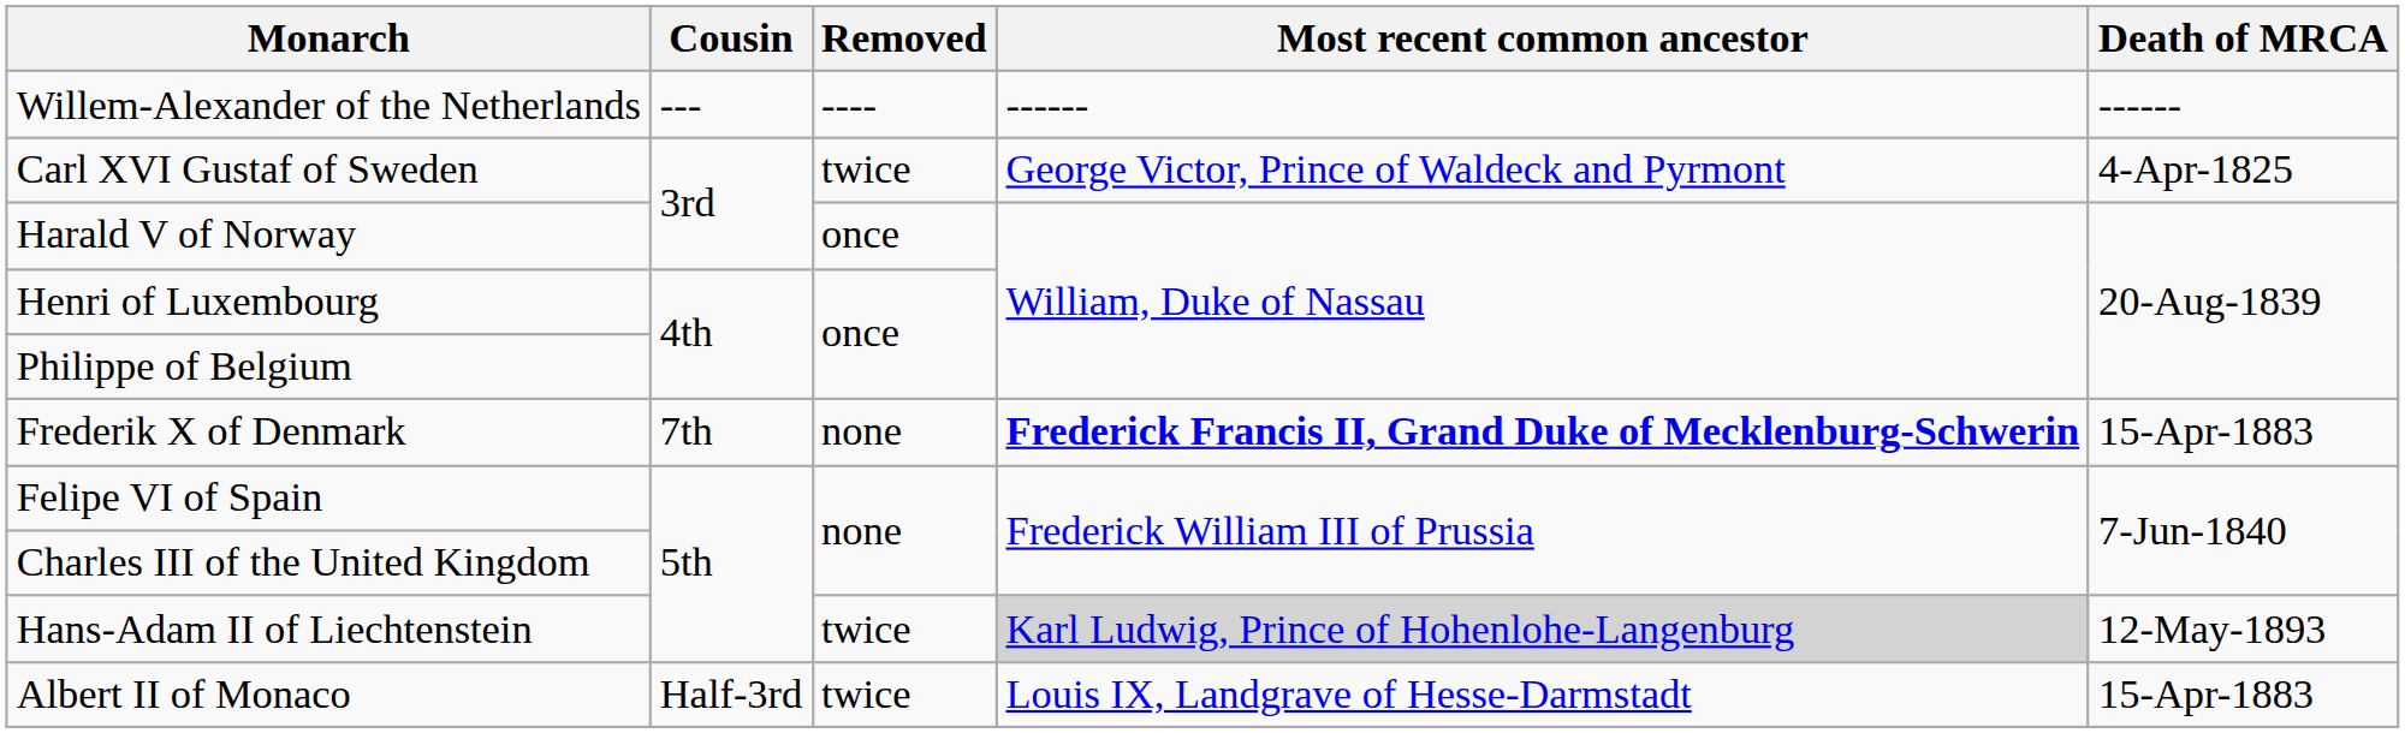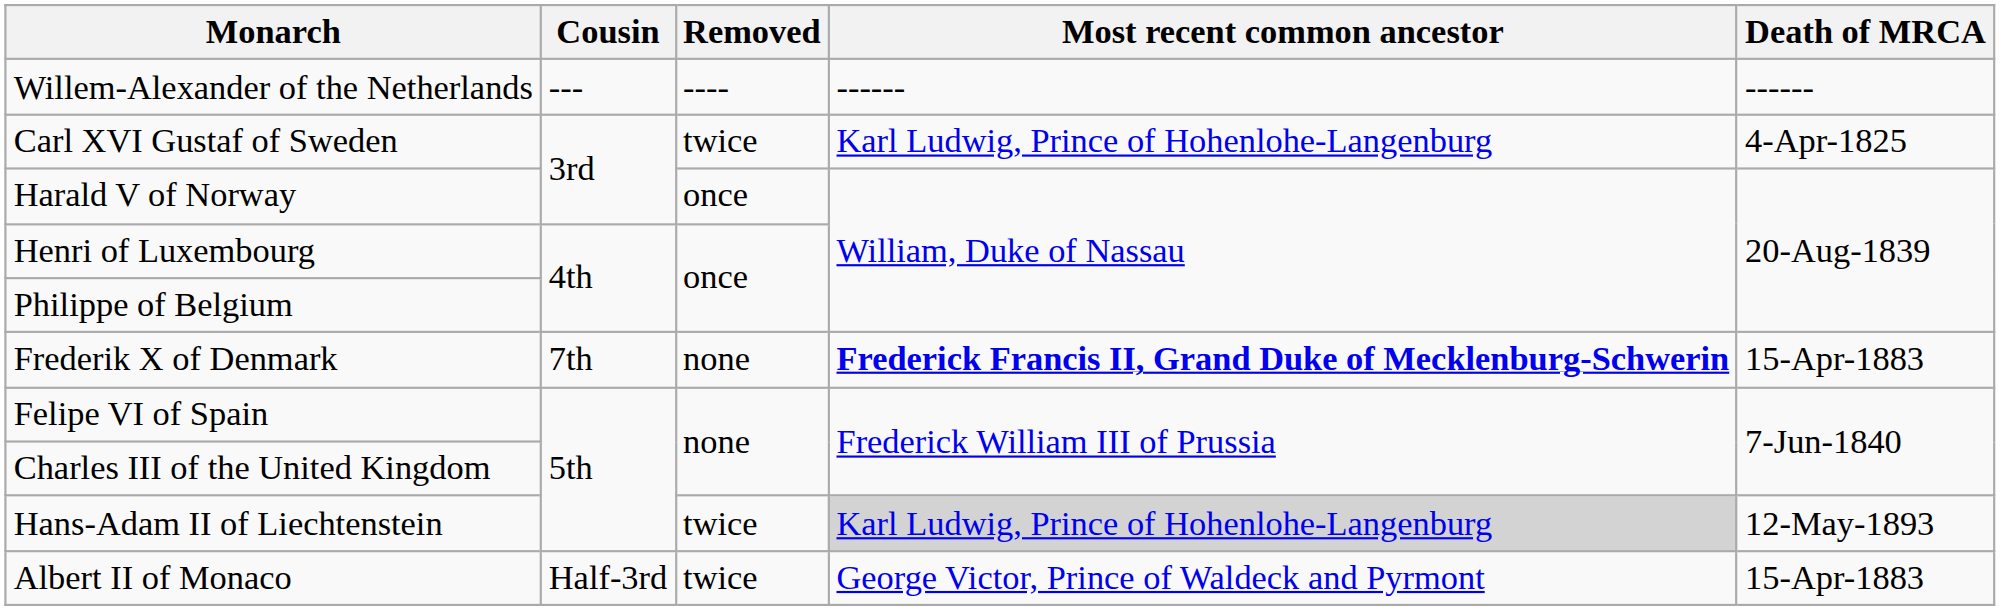Carl XVI Gustaf of Sweden | Most recent common ancestor: George Victor, Prince of Waldeck and Pyrmont -> Karl Ludwig, Prince of Hohenlohe-Langenburg
Albert II of Monaco | Most recent common ancestor: Louis IX, Landgrave of Hesse-Darmstadt -> George Victor, Prince of Waldeck and Pyrmont
